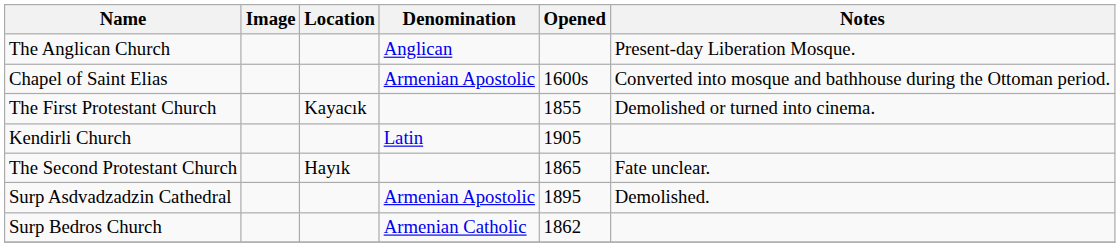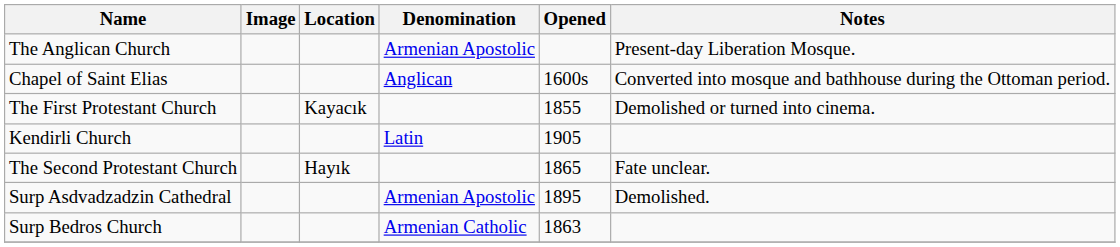The Anglican Church | Denomination: Anglican -> Armenian Apostolic
Chapel of Saint Elias | Denomination: Armenian Apostolic -> Anglican
Surp Bedros Church | Opened: 1862 -> 1863
